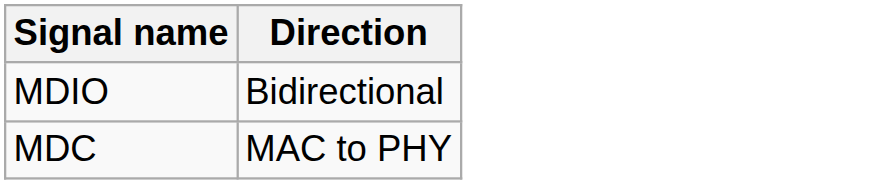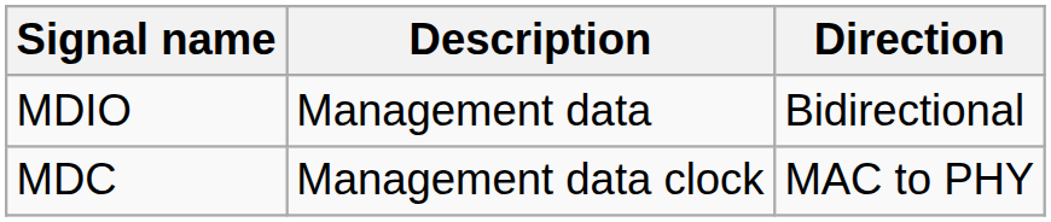+ column: Description | Management data | Management data clock
